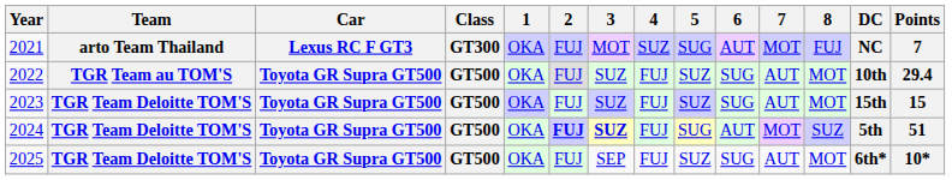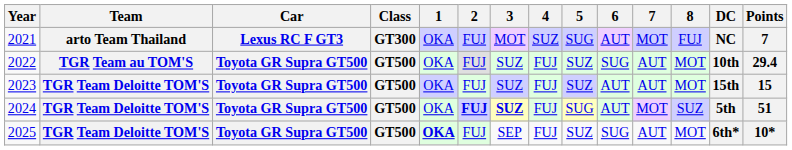2023 | 6: SUG -> AUT
2025 | 1: normal -> bold
